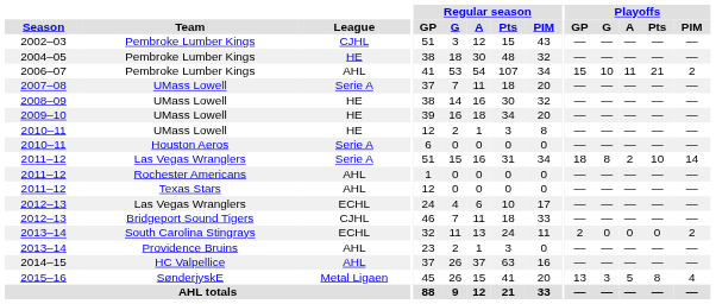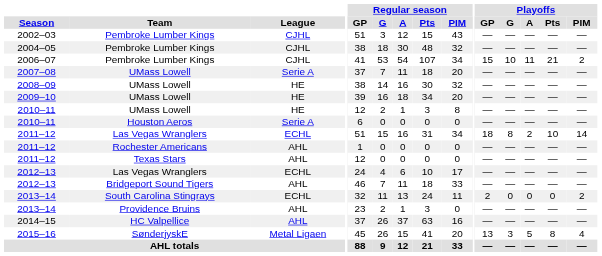2004–05 | League: HE -> CJHL
2006–07 | League: AHL -> CJHL
2011–12 / Las Vegas Wranglers | League: Serie A -> ECHL
2012–13 / Bridgeport Sound Tigers | League: CJHL -> AHL
